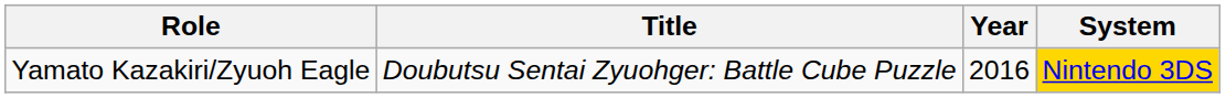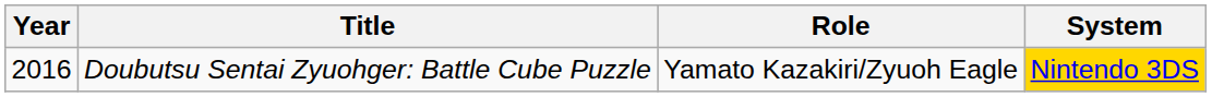columns swapped: Year <-> Role
